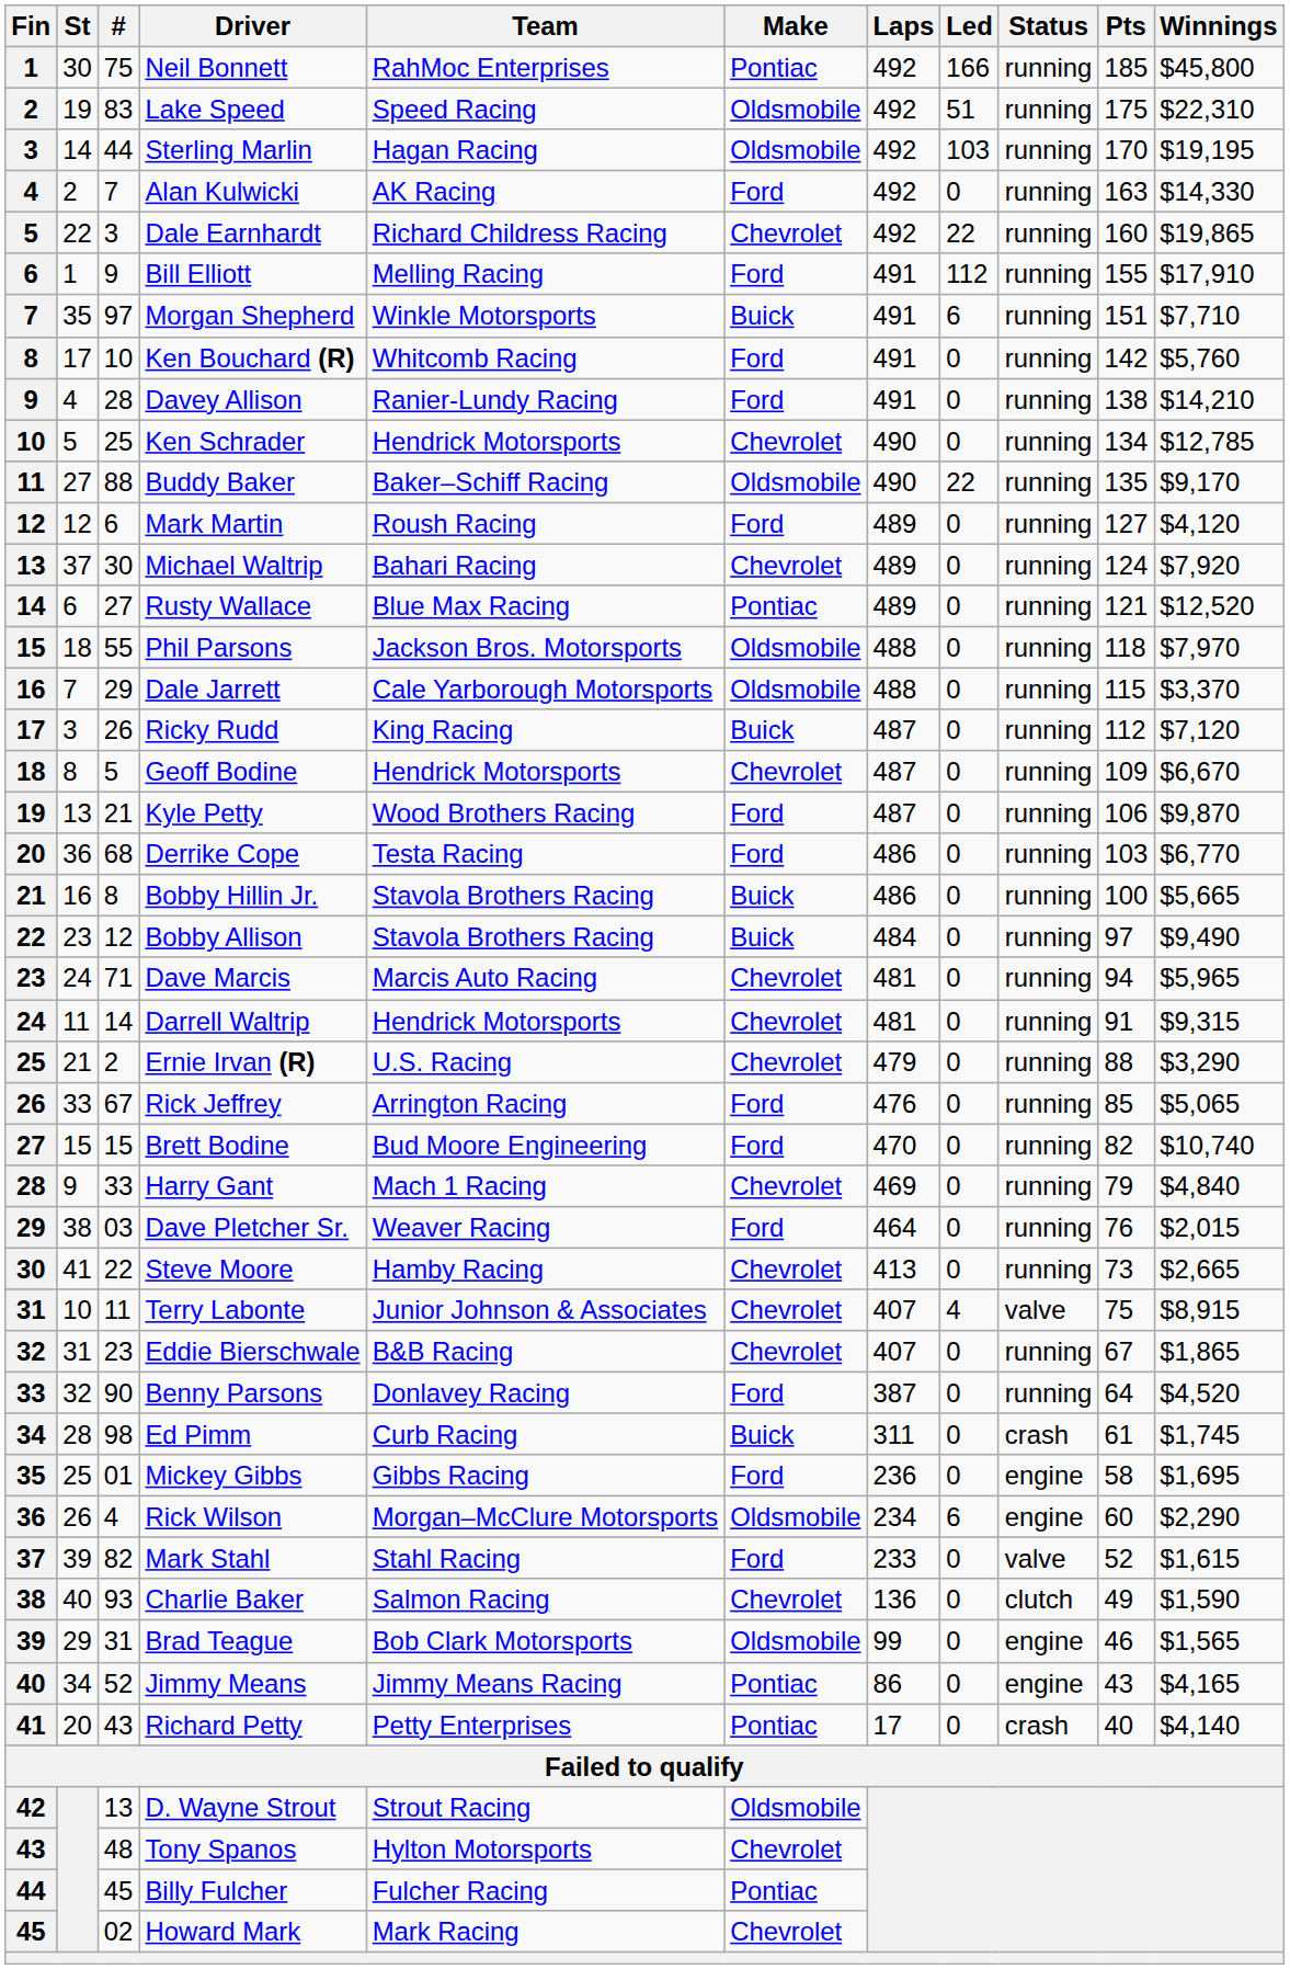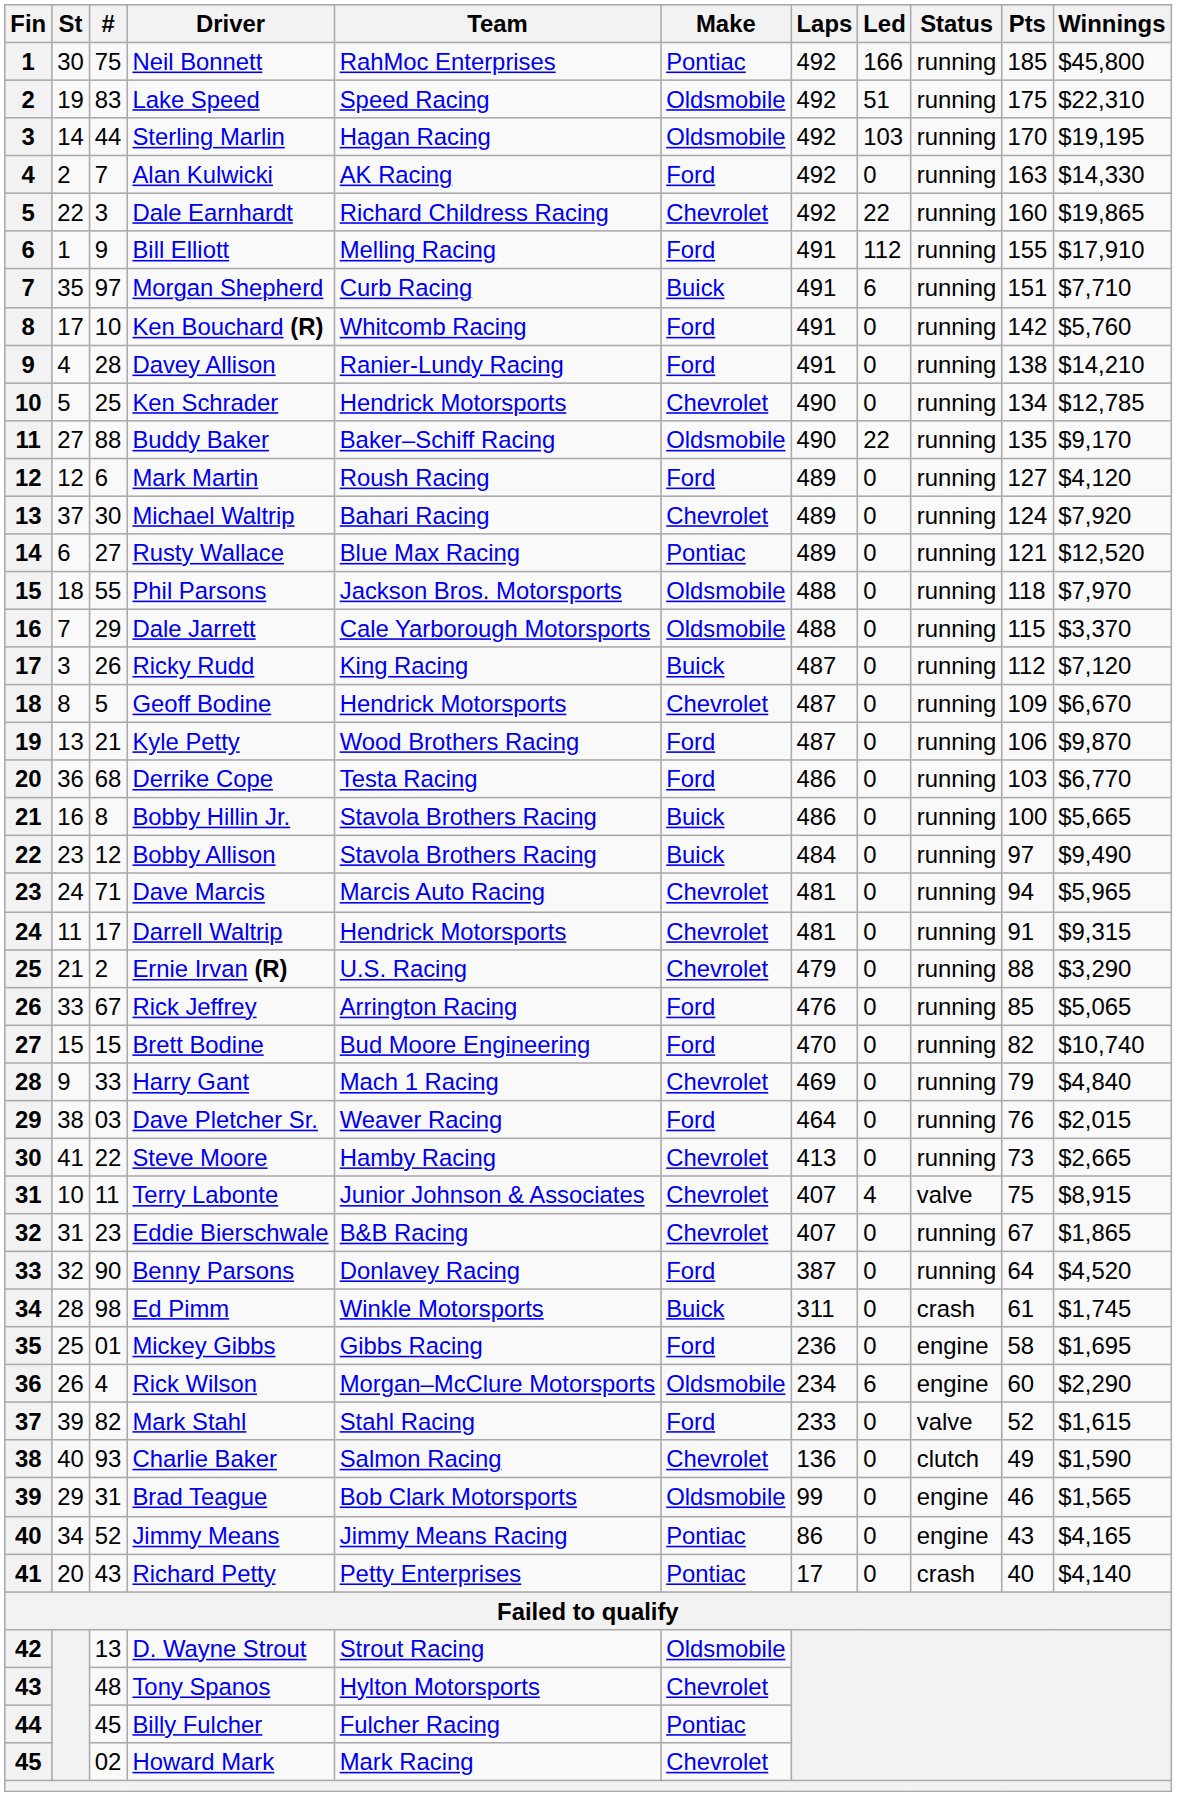Morgan Shepherd | Team: Winkle Motorsports -> Curb Racing
Darrell Waltrip | #: 14 -> 17
Ed Pimm | Team: Curb Racing -> Winkle Motorsports
